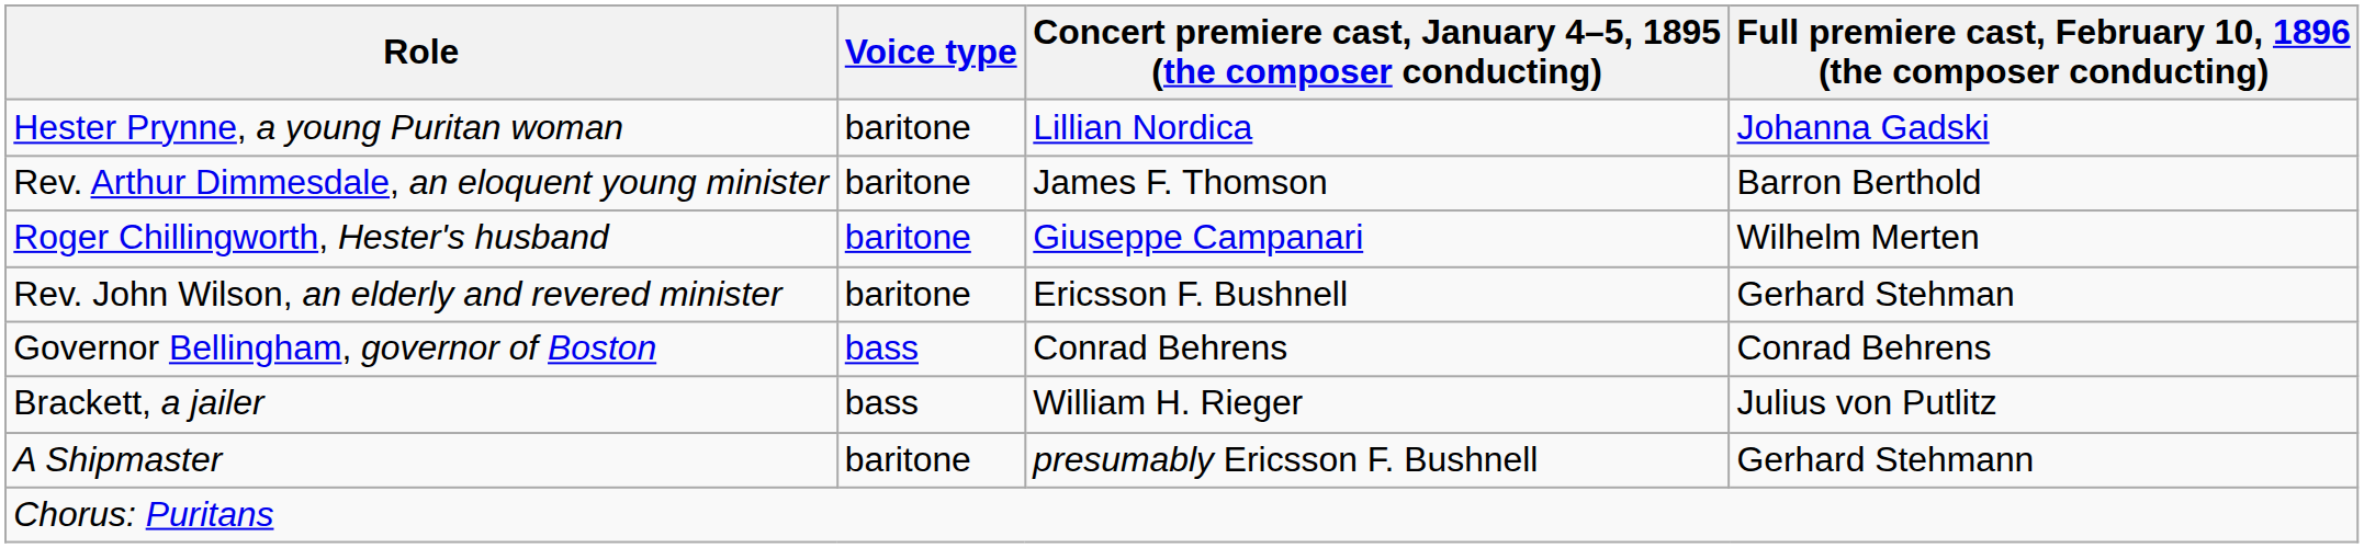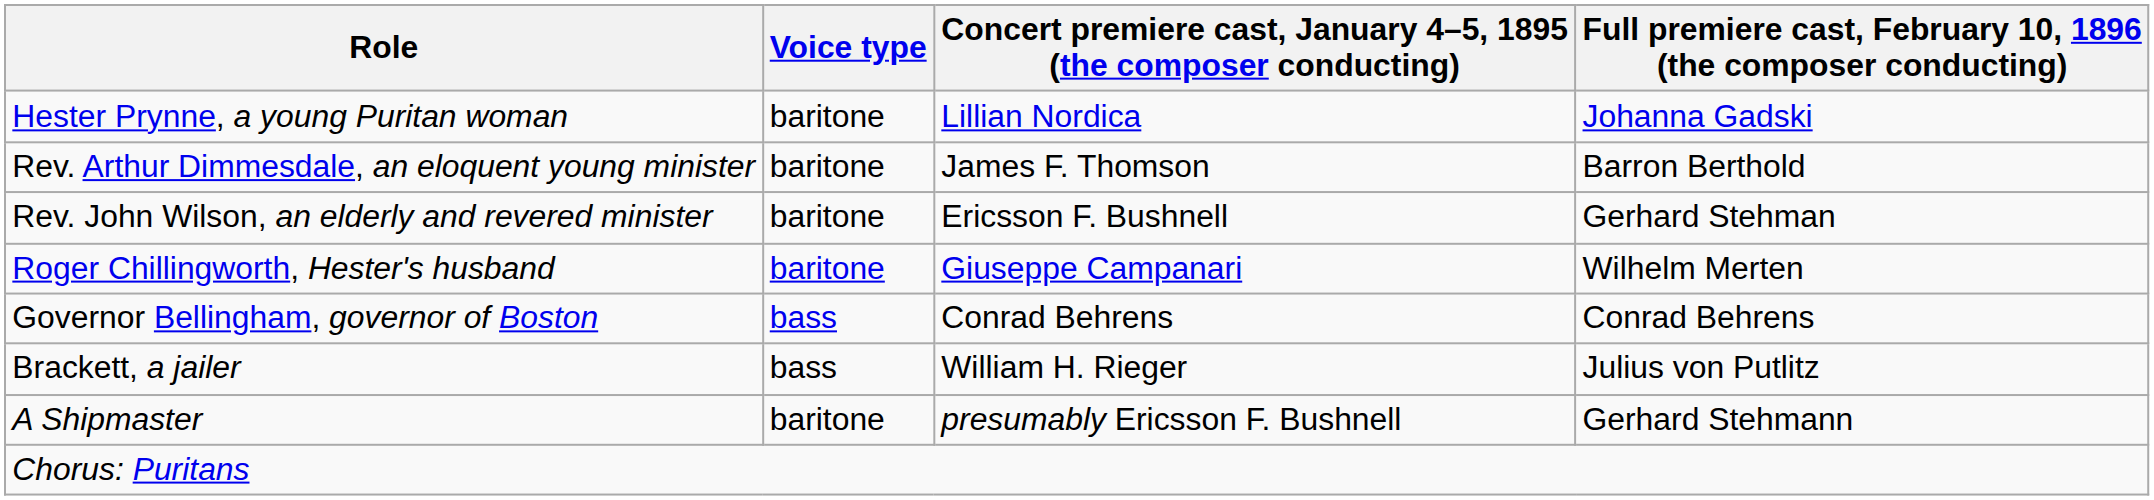rows swapped: Roger Chillingworth, Hester's husband <-> Rev. John Wilson, an elderly and revered minister
